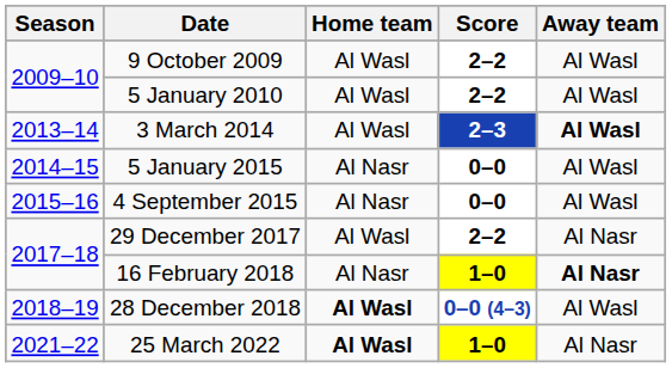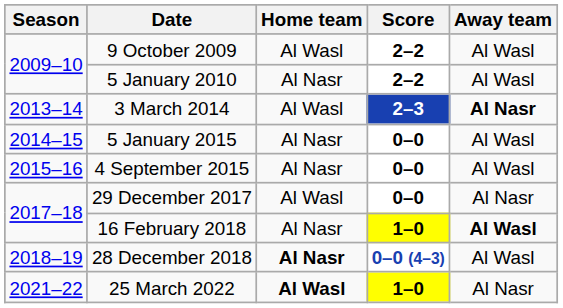5 January 2010 | Home team: Al Wasl -> Al Nasr
3 March 2014 | Away team: Al Wasl -> Al Nasr
29 December 2017 | Score: 2–2 -> 0–0
16 February 2018 | Away team: Al Nasr -> Al Wasl
28 December 2018 | Home team: Al Wasl -> Al Nasr
